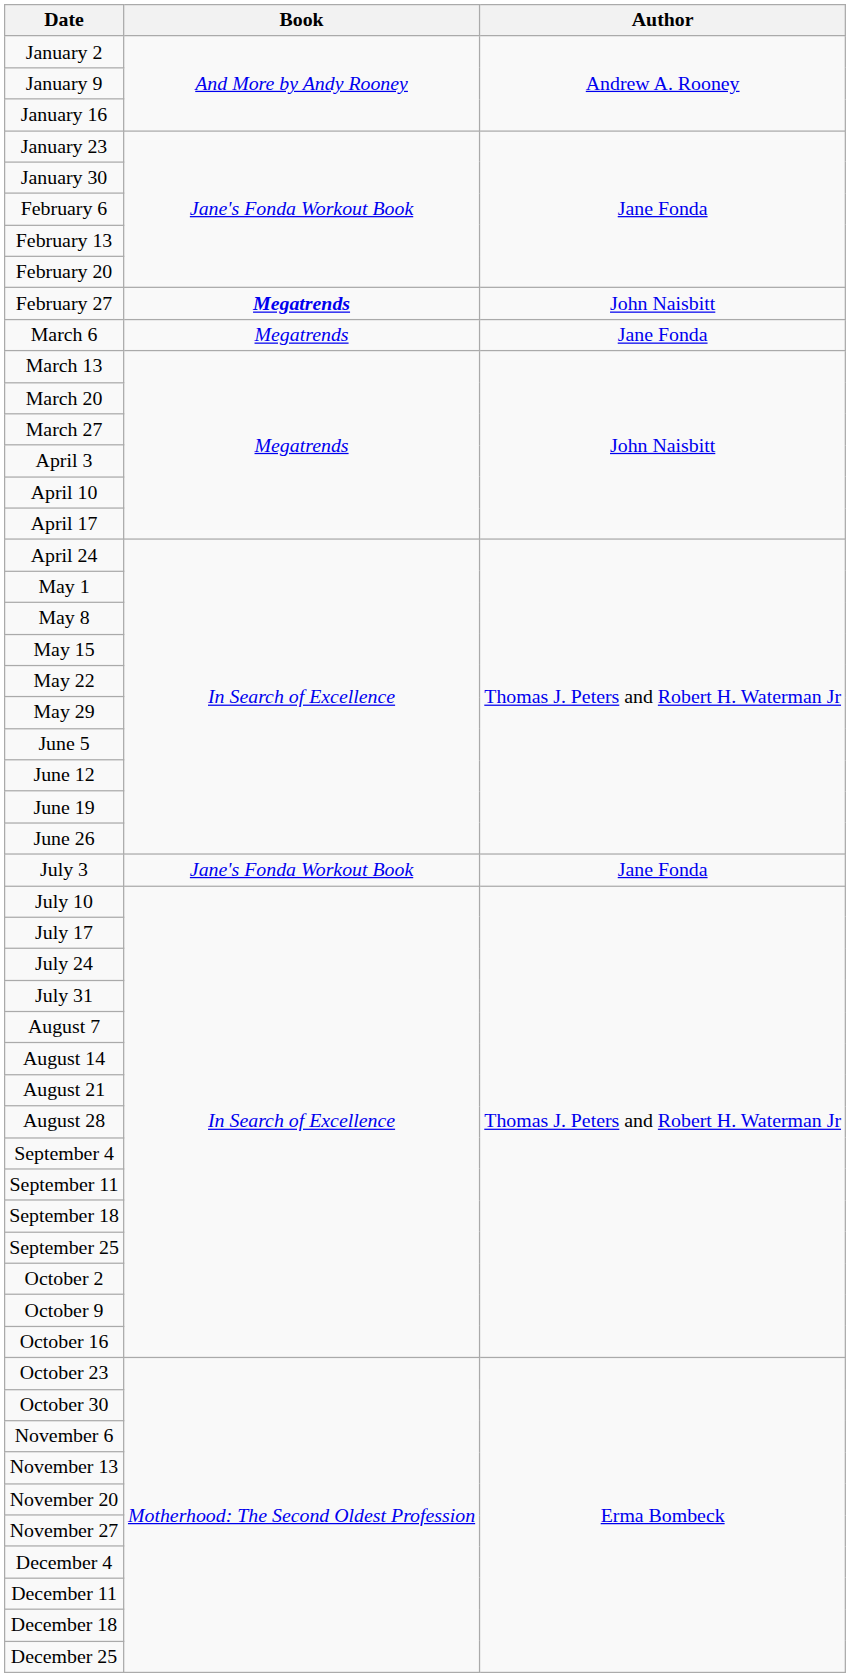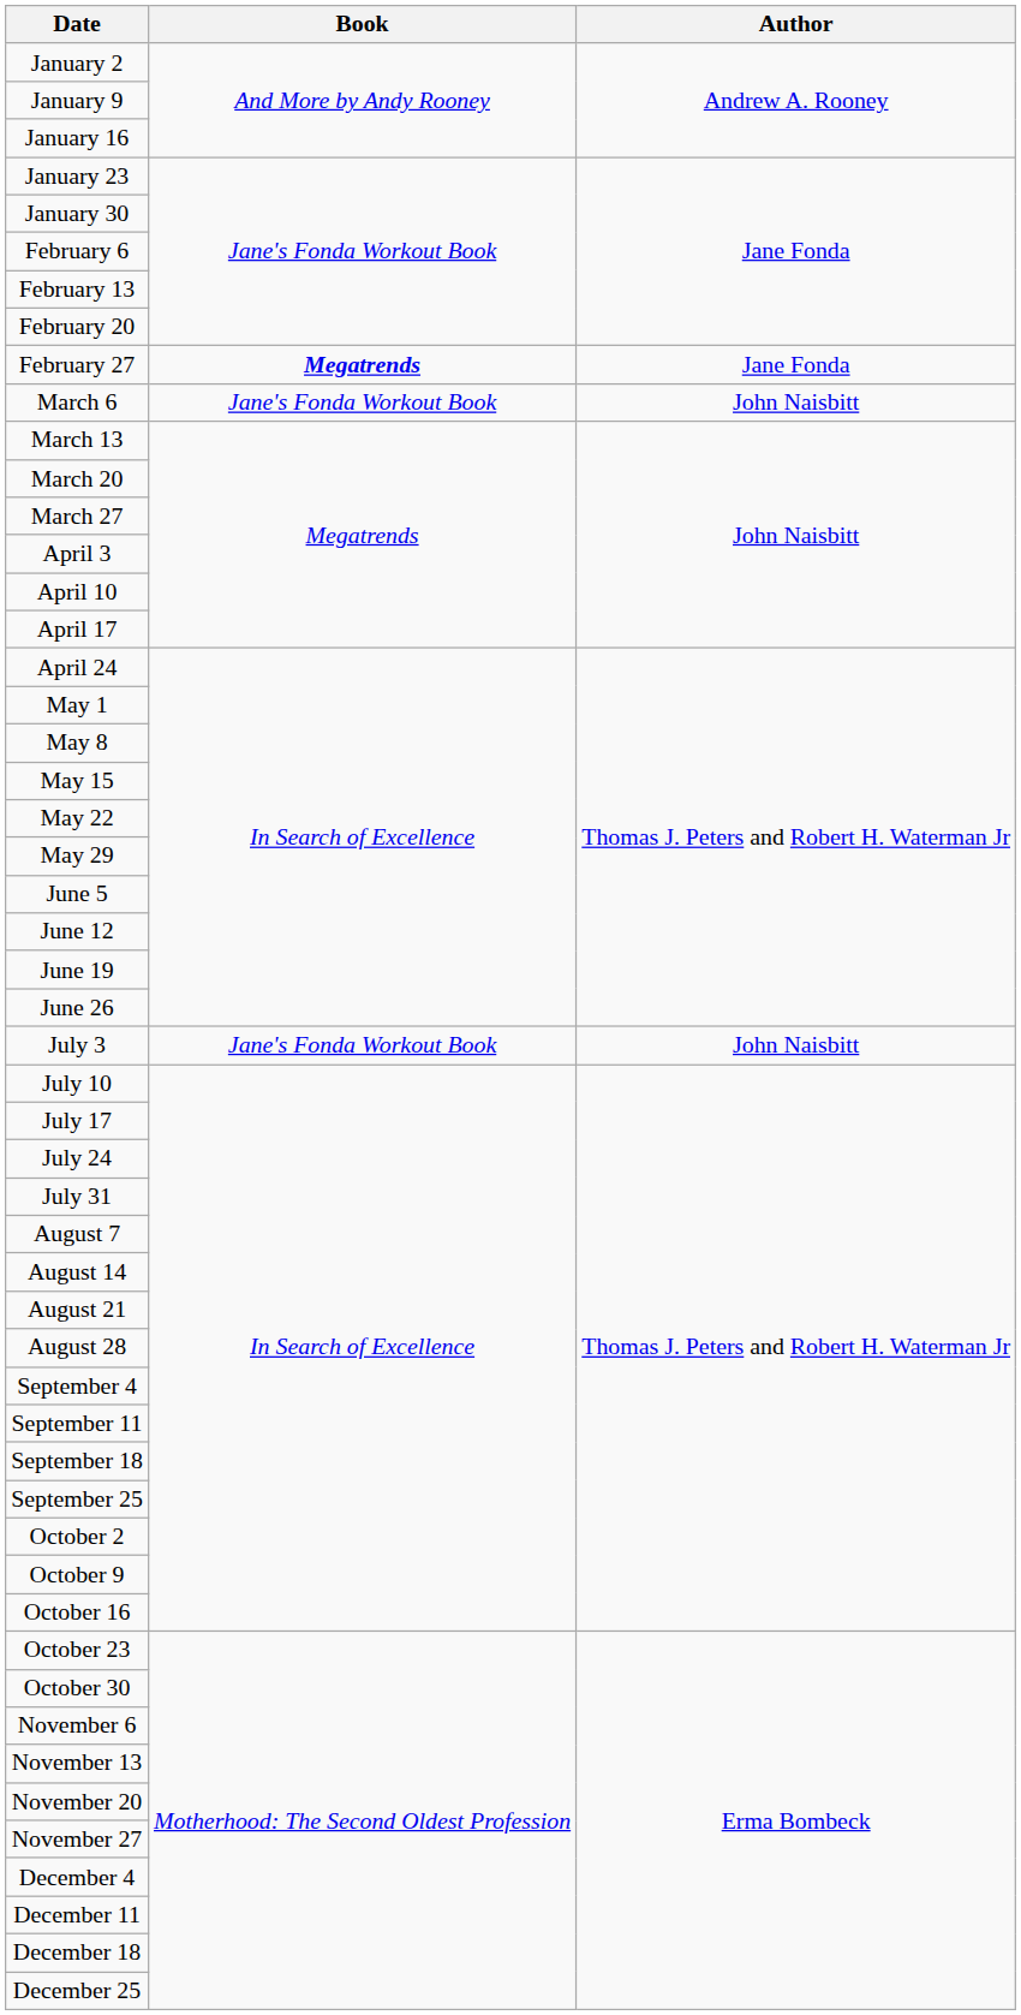February 27 | Author: John Naisbitt -> Jane Fonda
March 6 | Book: Megatrends -> Jane's Fonda Workout Book
March 6 | Author: Jane Fonda -> John Naisbitt
July 3 | Author: Jane Fonda -> John Naisbitt
